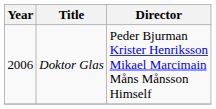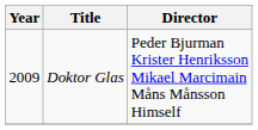Doktor Glas | Year: 2006 -> 2009
